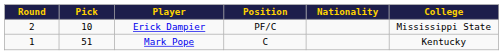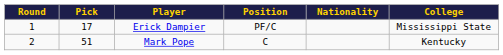Erick Dampier | Round: 2 -> 1
Erick Dampier | Pick: 10 -> 17
Mark Pope | Round: 1 -> 2
